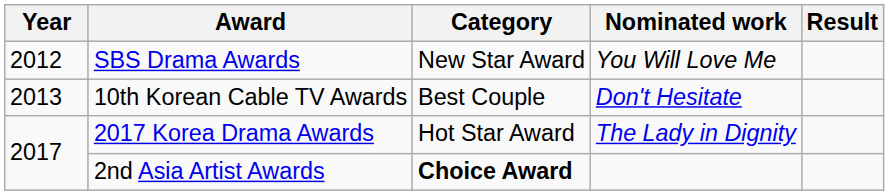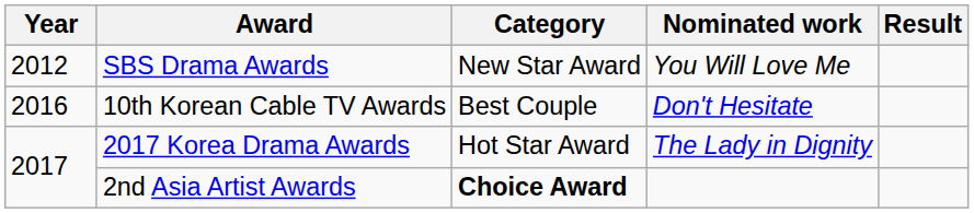10th Korean Cable TV Awards | Year: 2013 -> 2016
